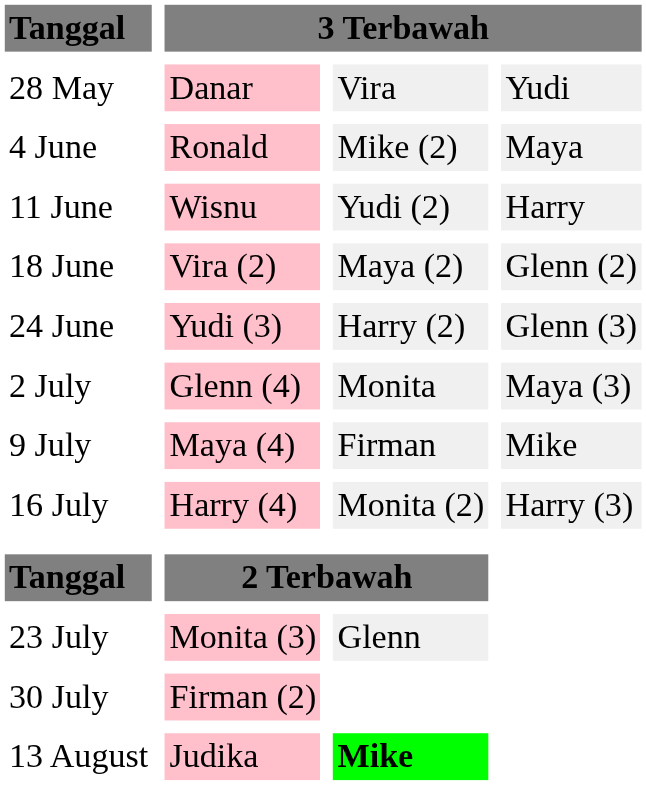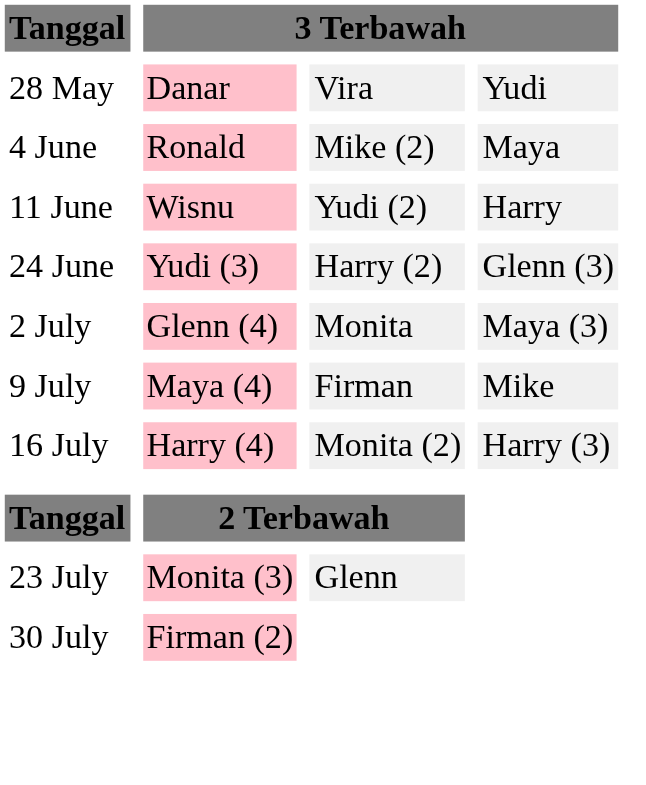- row: 18 June | Vira (2) | Maya (2) | Glenn (2)
- row: 13 August | Judika | Mike
